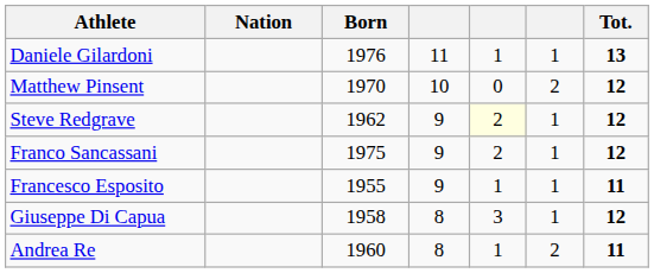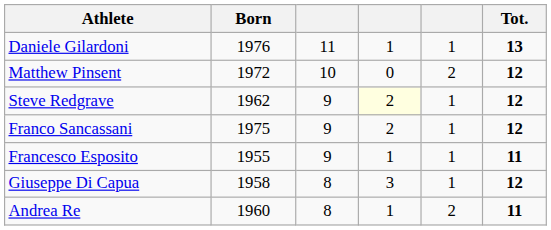- column: Nation
Matthew Pinsent | Born: 1970 -> 1972
